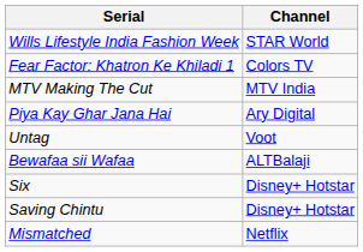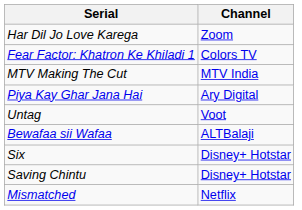+ row: Har Dil Jo Love Karega | Zoom
- row: Wills Lifestyle India Fashion Week | STAR World
